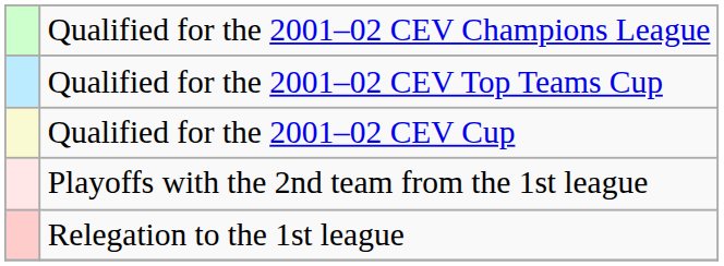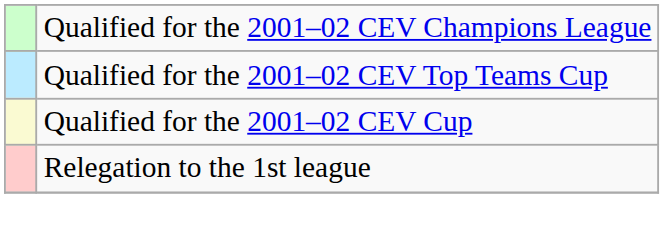- row: Playoffs with the 2nd team from the 1st league
